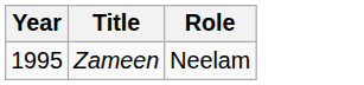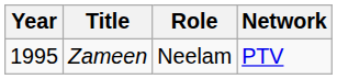+ column: Network | PTV
